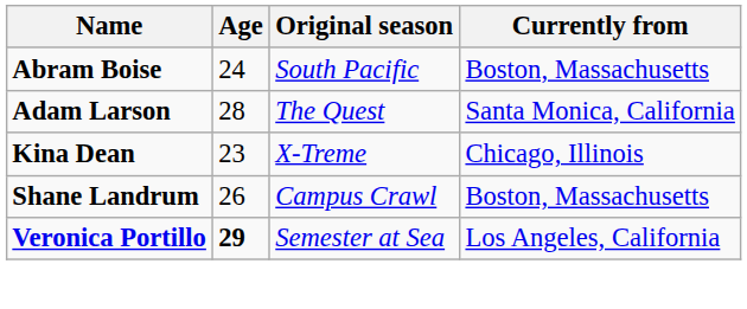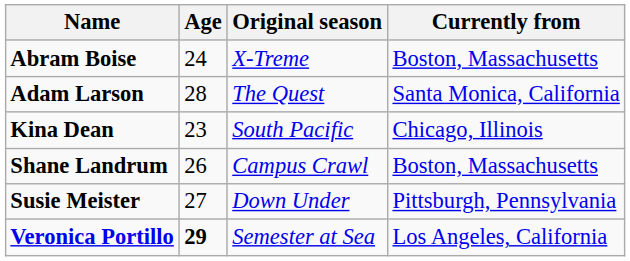Abram Boise | Original season: South Pacific -> X-Treme
Kina Dean | Original season: X-Treme -> South Pacific
+ row: Susie Meister | 27 | Down Under | Pittsburgh, Pennsylvania
